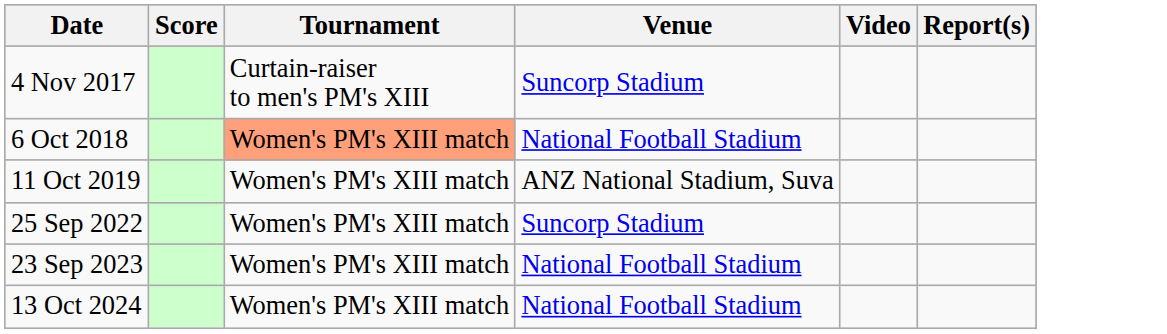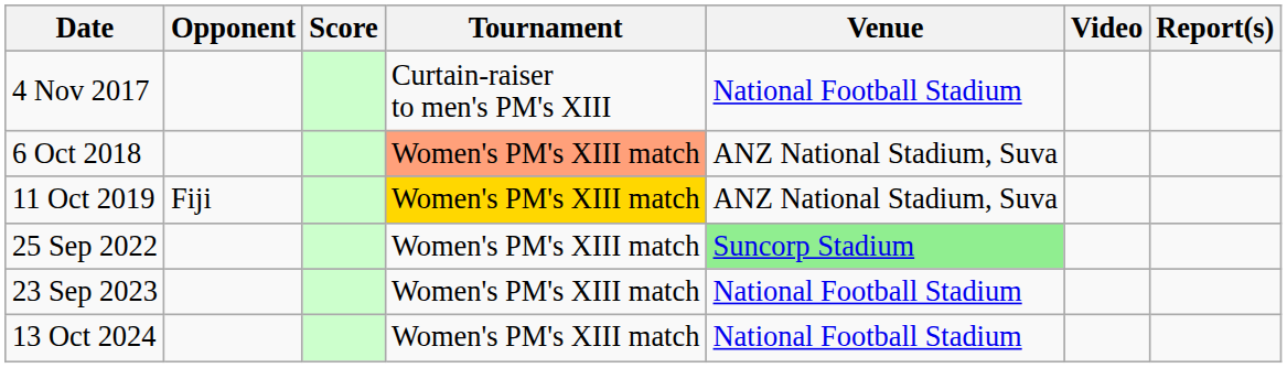+ column: Opponent | Fiji
4 Nov 2017 | Venue: Suncorp Stadium -> National Football Stadium
6 Oct 2018 | Venue: National Football Stadium -> ANZ National Stadium, Suva
11 Oct 2019 | Tournament: no background -> gold background
25 Sep 2022 | Venue: no background -> lightgreen background
